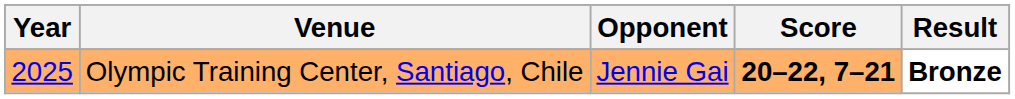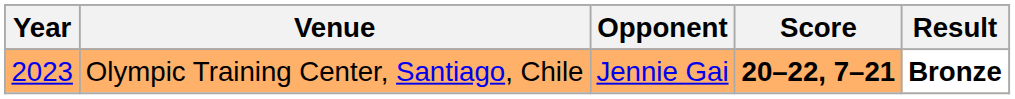Olympic Training Center, Santiago, Chile | Year: 2025 -> 2023
